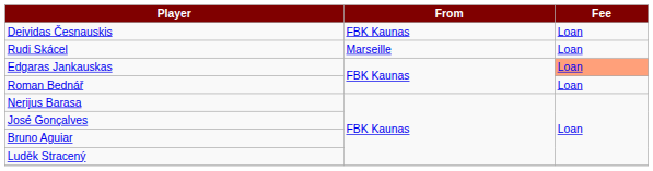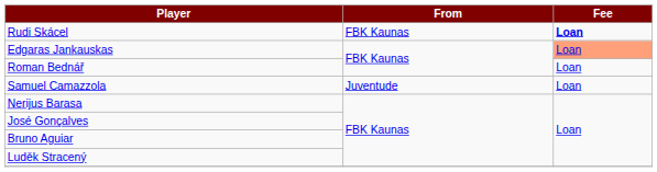- row: Deividas Česnauskis | FBK Kaunas | Loan
Rudi Skácel | From: Marseille -> FBK Kaunas
Rudi Skácel | Fee: normal -> bold
+ row: Samuel Camazzola | Juventude | Loan
